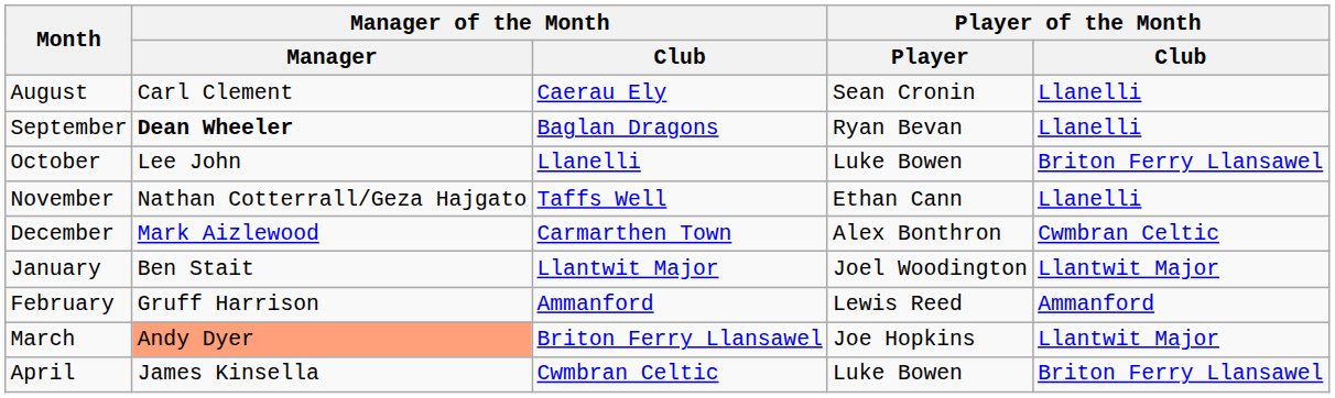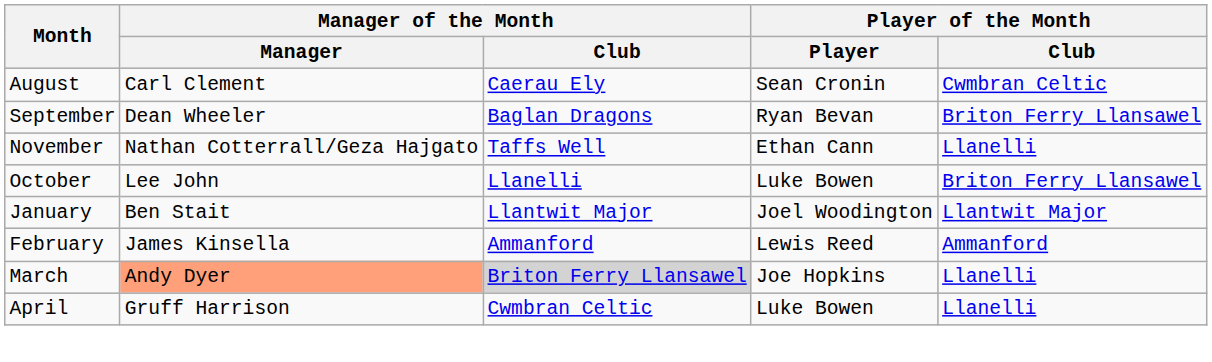August | Player of the Month / Club: Llanelli -> Cwmbran Celtic
September | Manager of the Month / Manager: bold -> normal
September | Player of the Month / Club: Llanelli -> Briton Ferry Llansawel
rows swapped: October <-> November
- row: December | Mark Aizlewood | Carmarthen Town | Alex Bonthron | Cwmbran Celtic
February | Manager of the Month / Manager: Gruff Harrison -> James Kinsella
March | Manager of the Month / Club: no background -> lightgrey background
March | Player of the Month / Club: Llantwit Major -> Llanelli
April | Manager of the Month / Manager: James Kinsella -> Gruff Harrison
April | Player of the Month / Club: Briton Ferry Llansawel -> Llanelli
